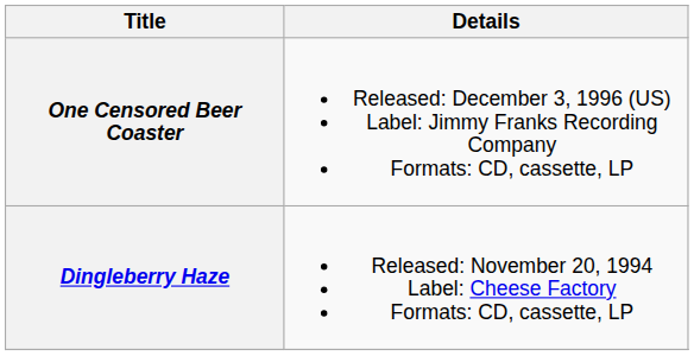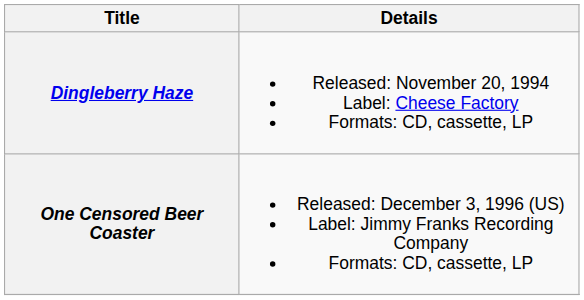rows swapped: Dingleberry Haze <-> One Censored Beer Coaster
